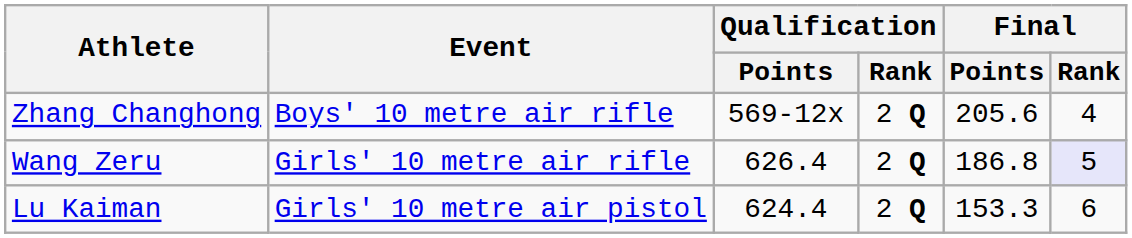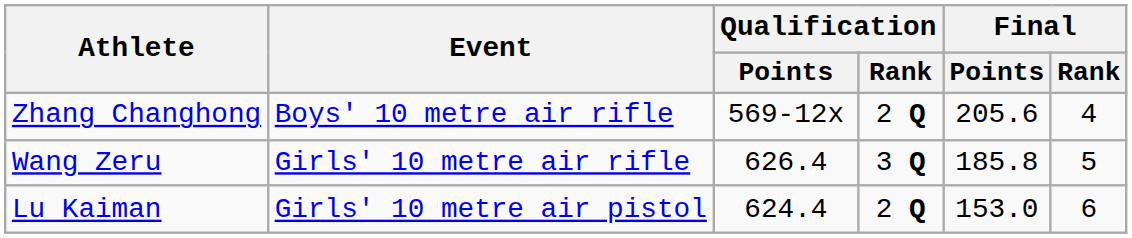Wang Zeru | Qualification / Rank: 2 Q -> 3 Q
Wang Zeru | Final / Points: 186.8 -> 185.8
Wang Zeru | Final / Rank: lavender background -> no background
Lu Kaiman | Final / Points: 153.3 -> 153.0
